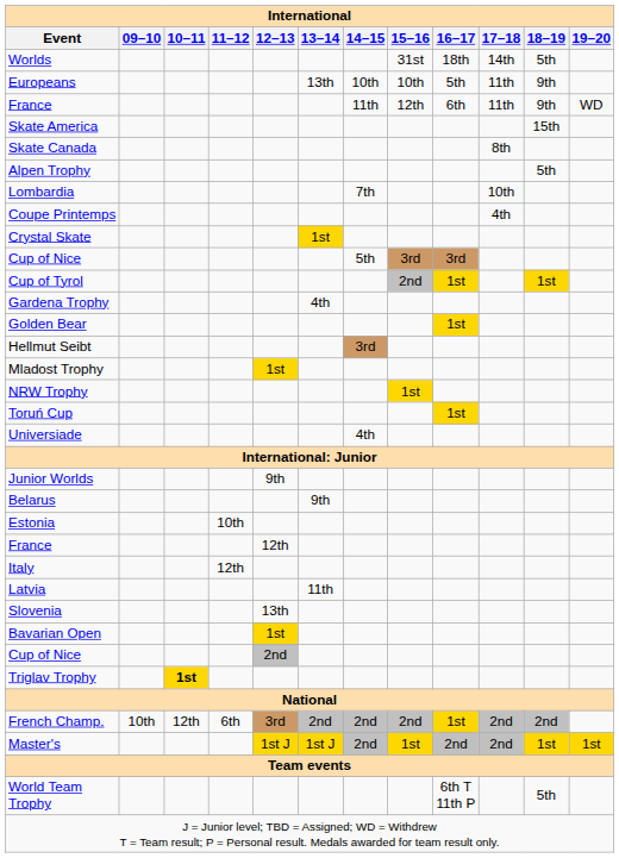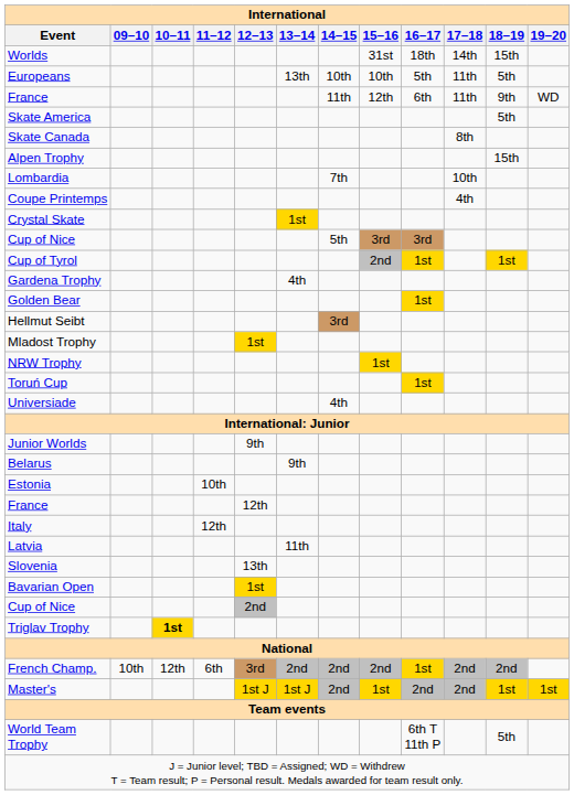Worlds | 18–19: 5th -> 15th
Europeans | 18–19: 9th -> 5th
Skate America | 18–19: 15th -> 5th
Alpen Trophy | 18–19: 5th -> 15th
